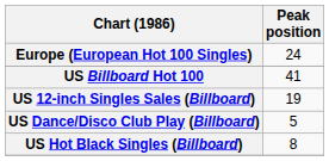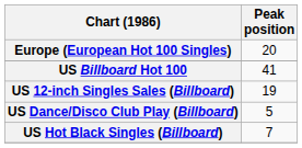Europe (European Hot 100 Singles) | Peak position: 24 -> 20
US Hot Black Singles (Billboard) | Peak position: 8 -> 7
